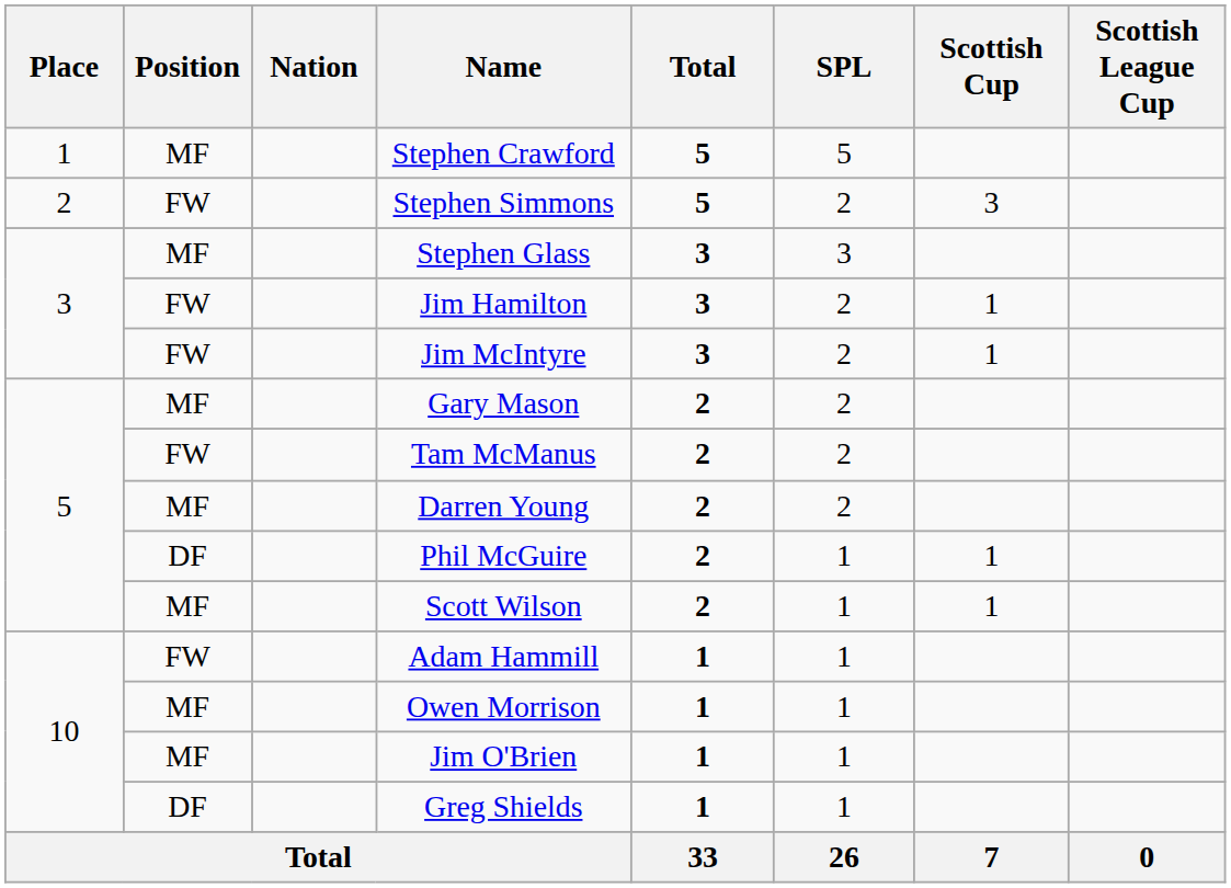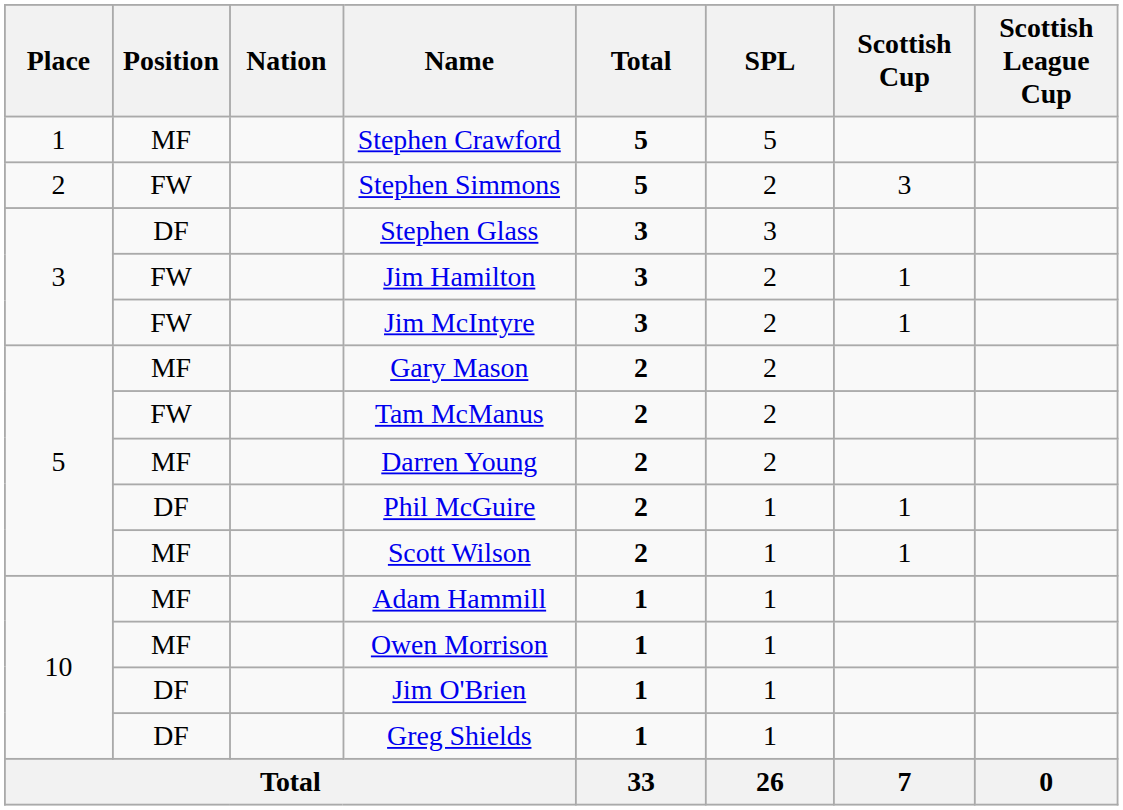Stephen Glass | Position: MF -> DF
Adam Hammill | Position: FW -> MF
Jim O'Brien | Position: MF -> DF
